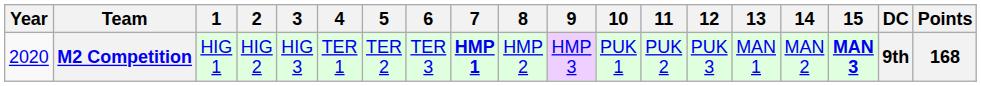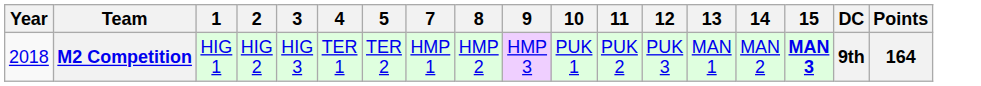- column: 6 | TER 3
M2 Competition | Year: 2020 -> 2018
M2 Competition | 7: bold -> normal
M2 Competition | Points: 168 -> 164
